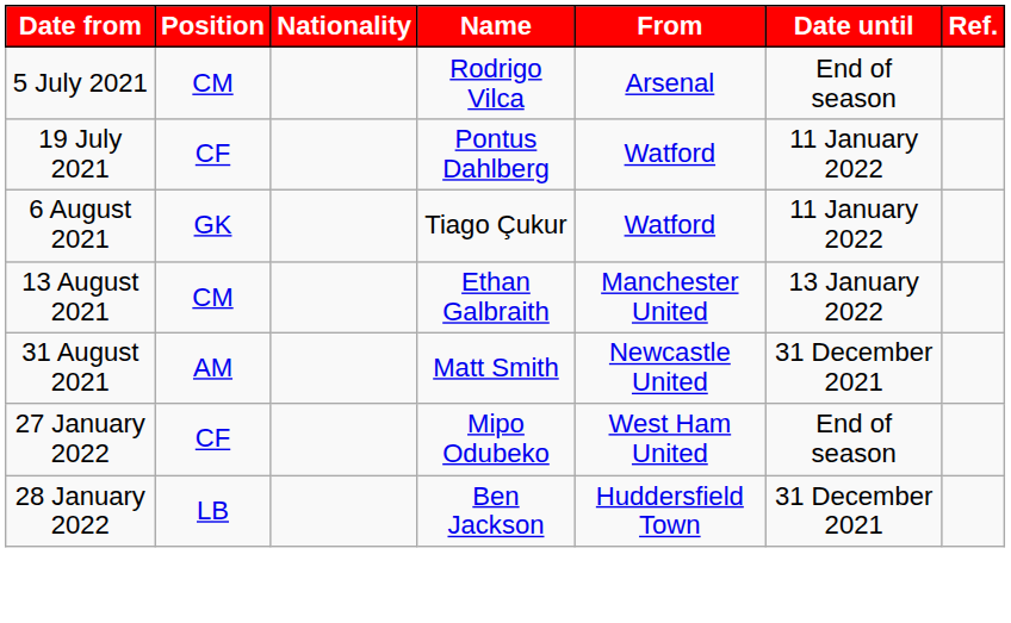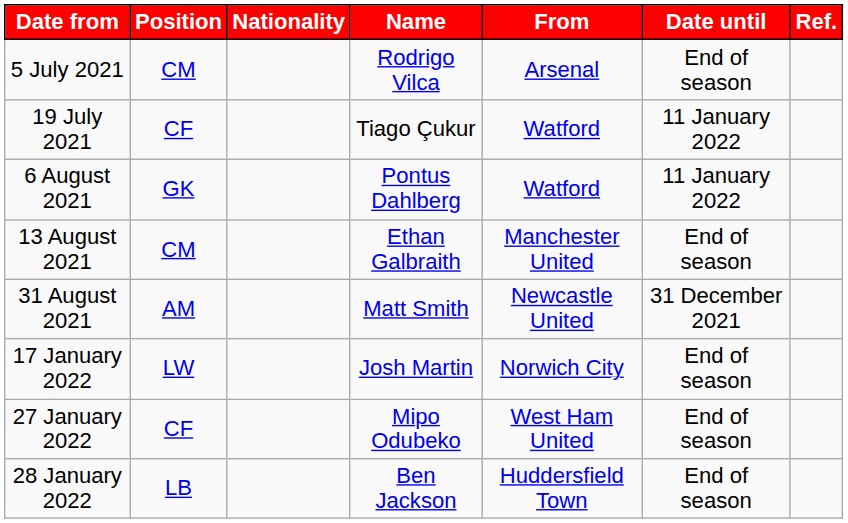19 July 2021 | Name: Pontus Dahlberg -> Tiago Çukur
6 August 2021 | Name: Tiago Çukur -> Pontus Dahlberg
13 August 2021 | Date until: 13 January 2022 -> End of season
+ row: 17 January 2022 | LW | Josh Martin | Norwich City | End of season
28 January 2022 | Date until: 31 December 2021 -> End of season
